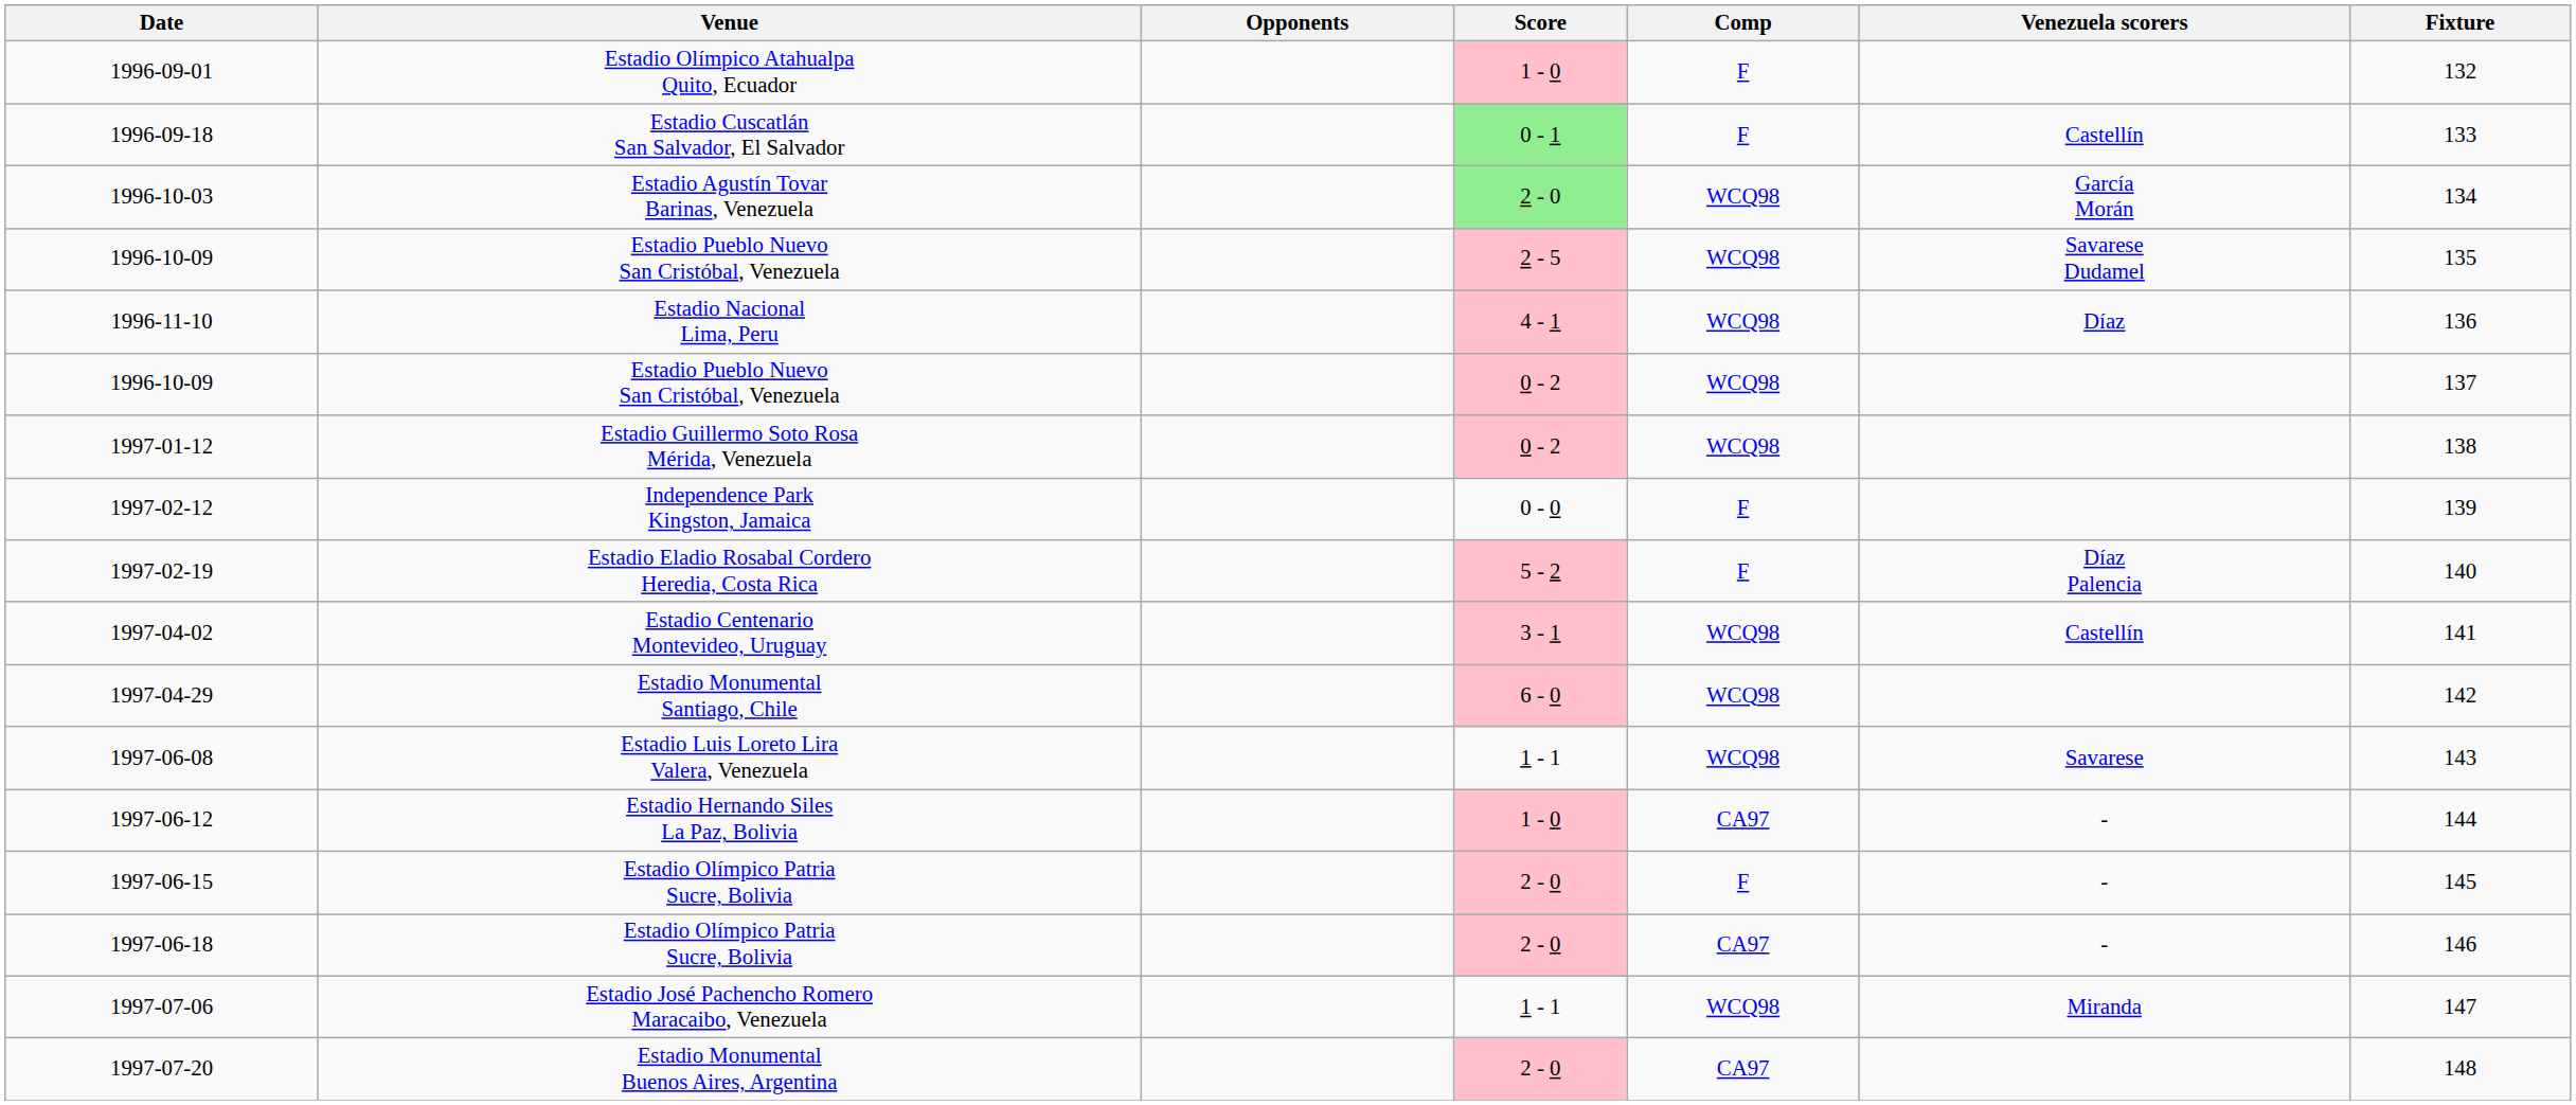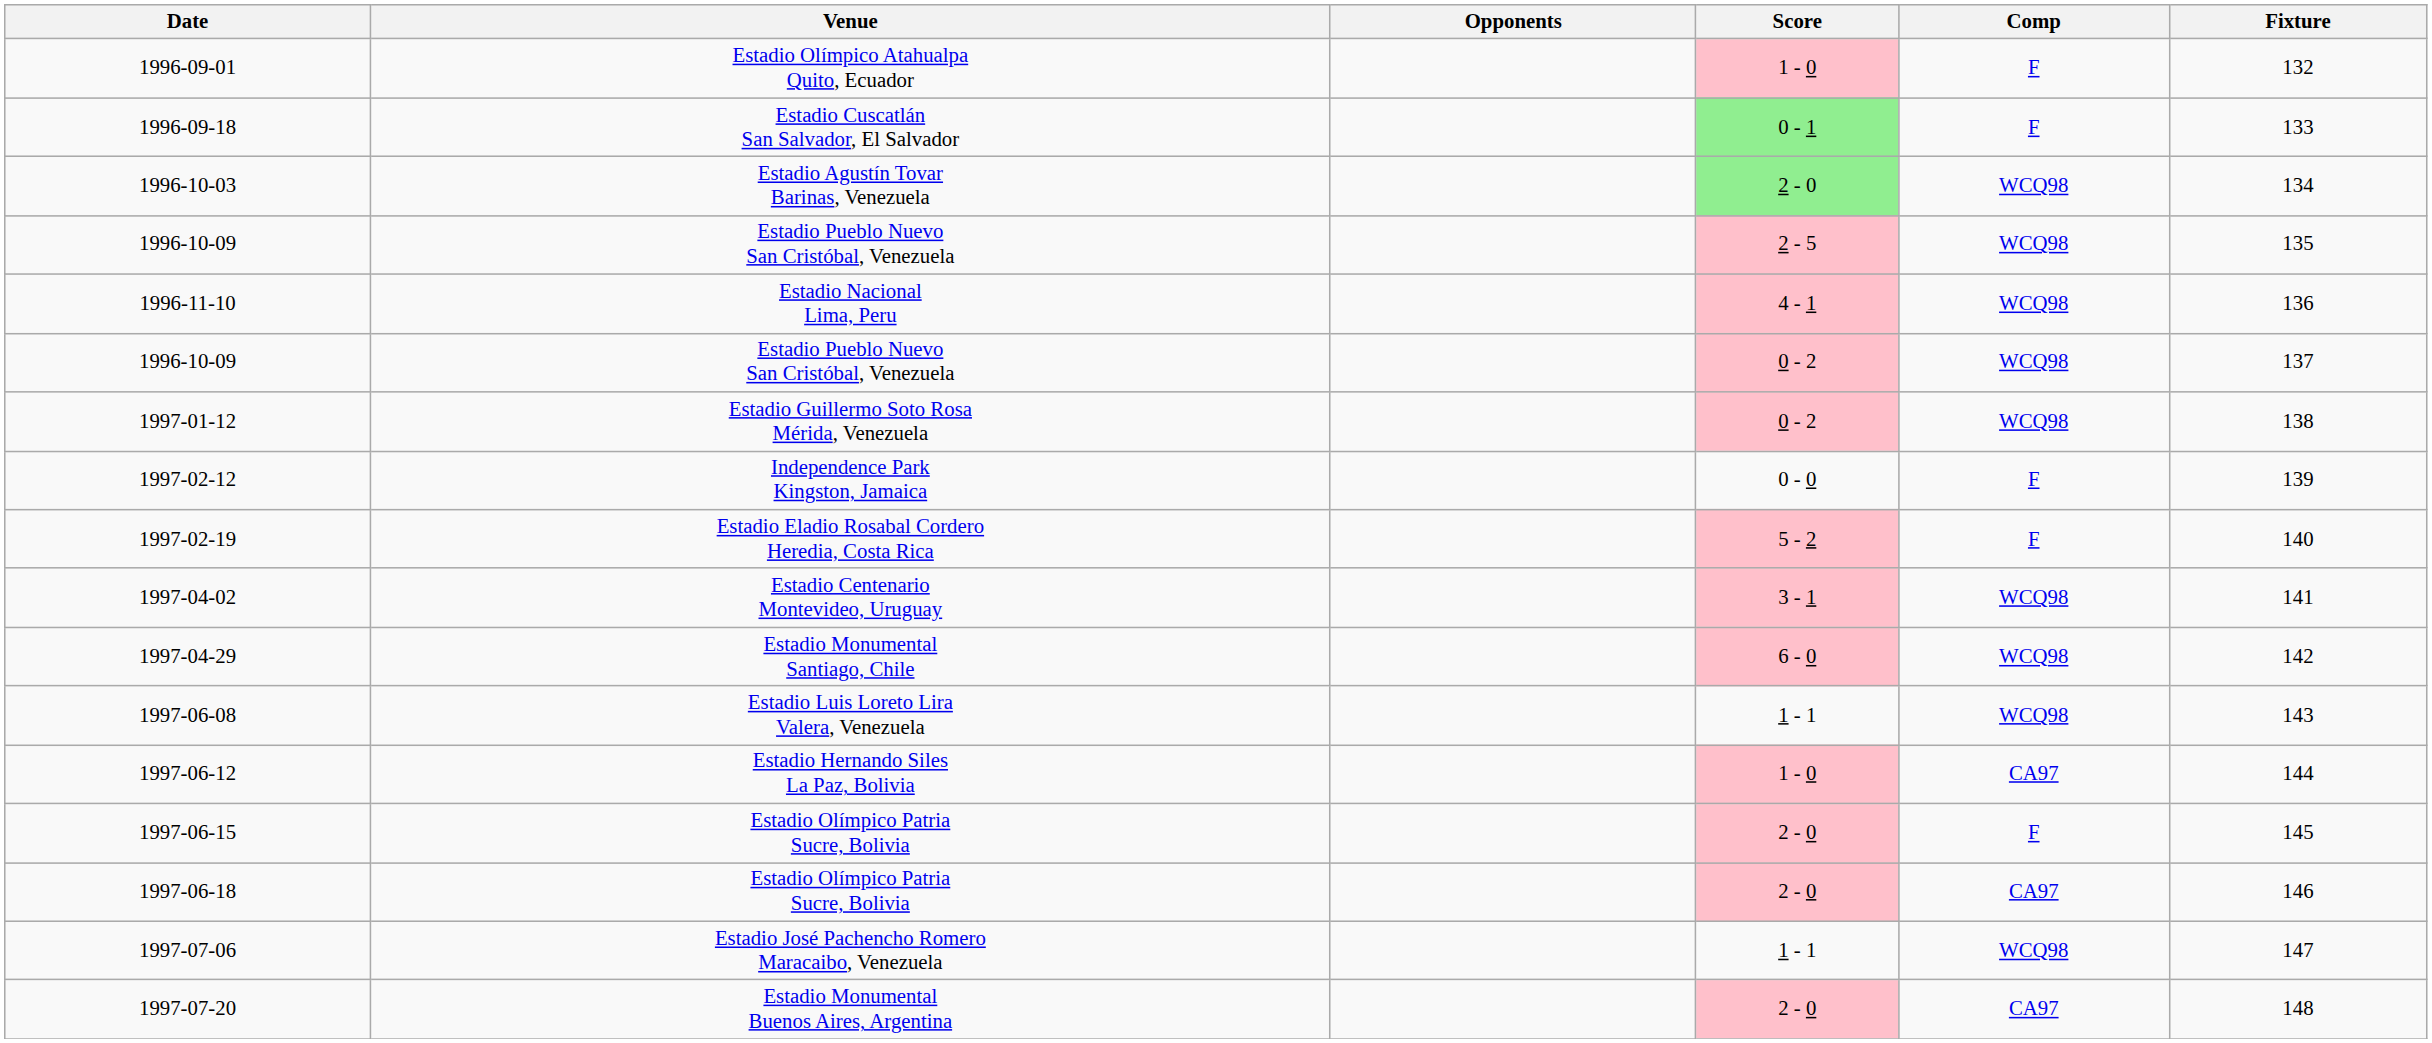- column: Venezuela scorers | Castellín | García Morán | Savarese Dudamel | Díaz | Díaz Palencia | Castellín | Savarese | - | - | - | Miranda
